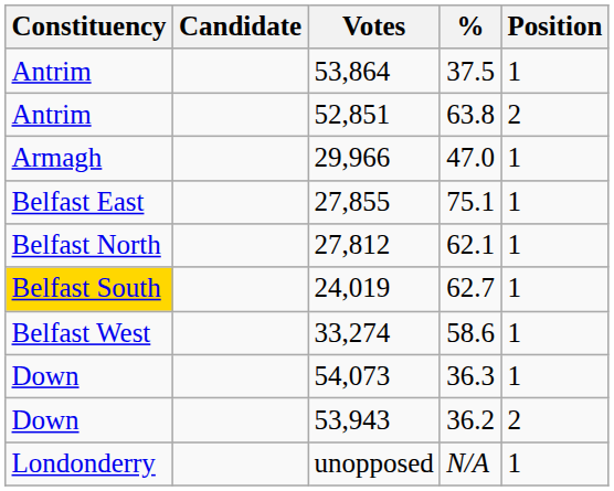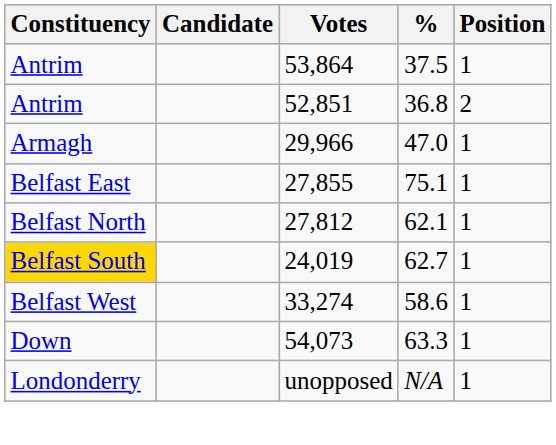52,851 | %: 63.8 -> 36.8
54,073 | %: 36.3 -> 63.3
- row: Down | 53,943 | 36.2 | 2
